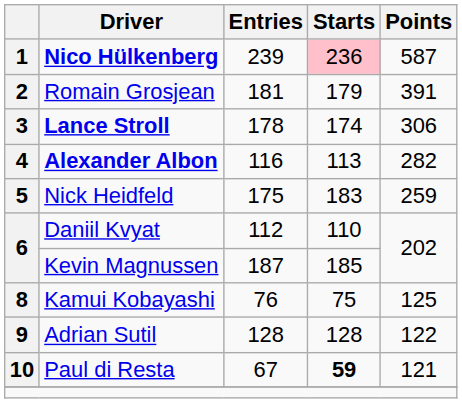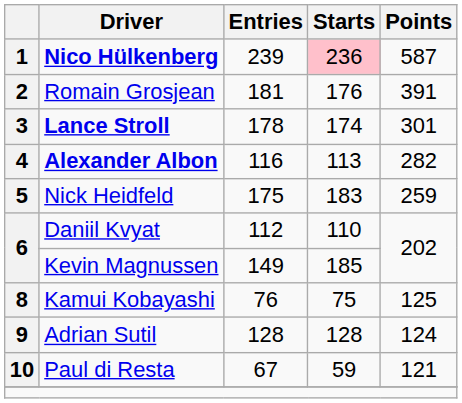2 | Starts: 179 -> 176
3 | Points: 306 -> 301
6 / Kevin Magnussen | Entries: 187 -> 149
9 | Points: 122 -> 124
10 | Starts: bold -> normal
